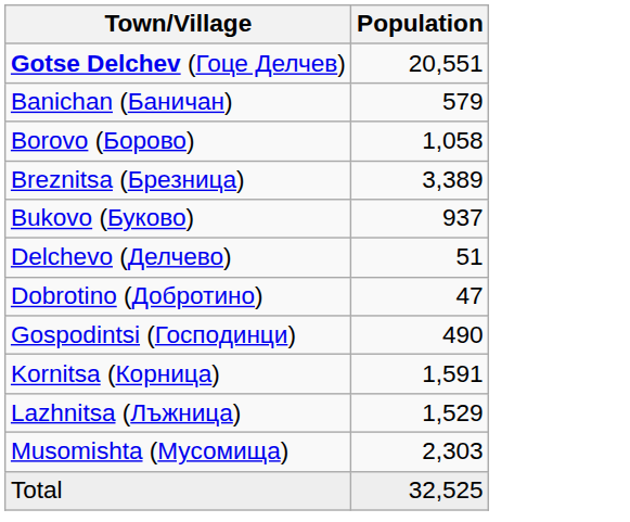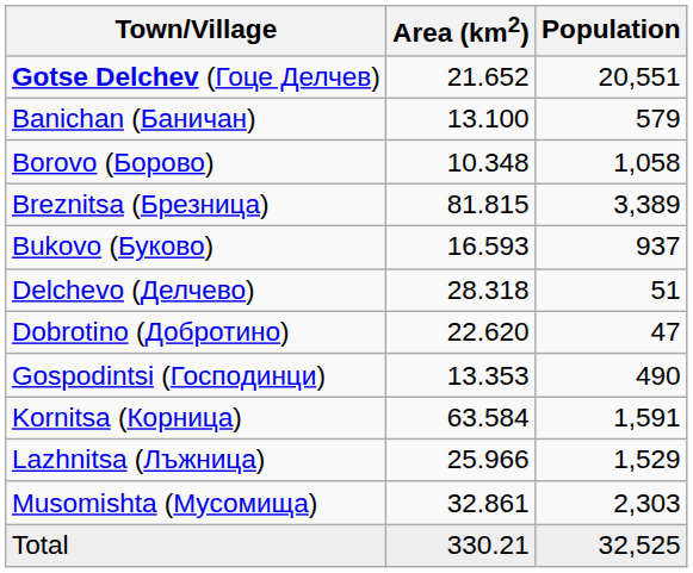+ column: Area (km2) | 21.652 | 13.100 | 10.348 | 81.815 | 16.593 | 28.318 | 22.620 | 13.353 | 63.584 | 25.966 | 32.861 | 330.21
